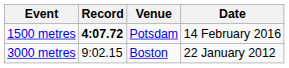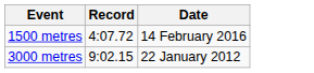- column: Venue | Potsdam | Boston
1500 metres | Record: bold -> normal
